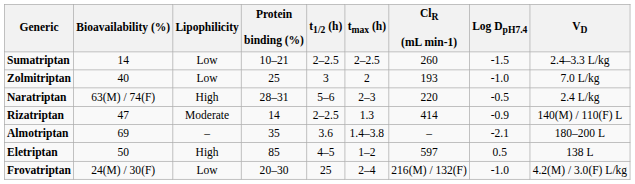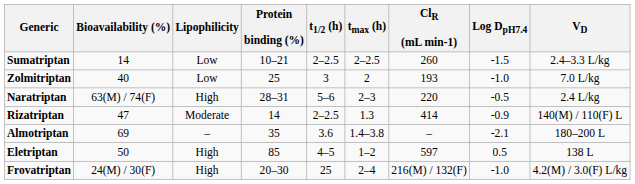Frovatriptan | Lipophilicity: Low -> High
